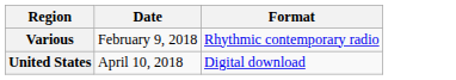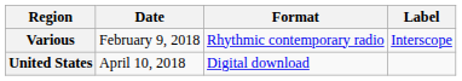+ column: Label | Interscope
